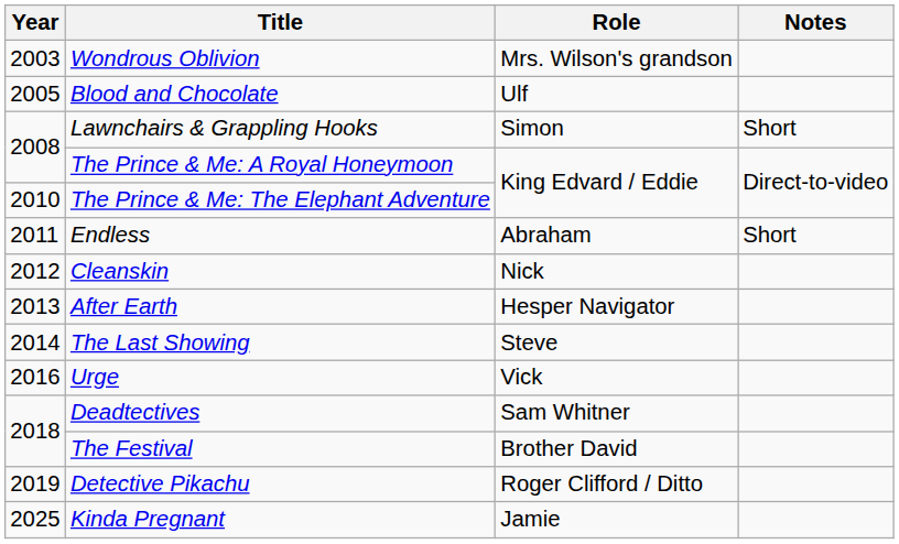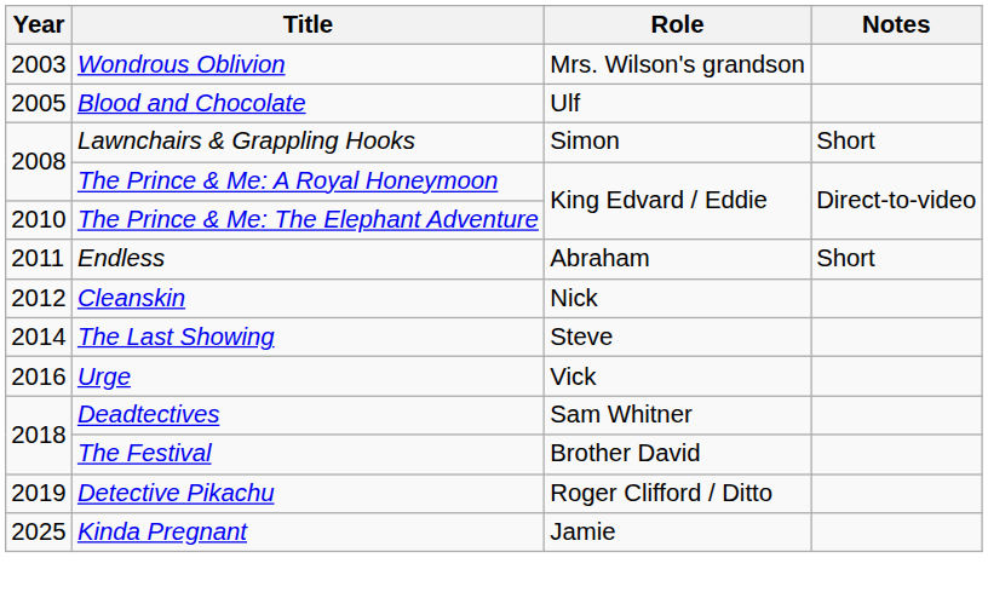- row: 2013 | After Earth | Hesper Navigator
